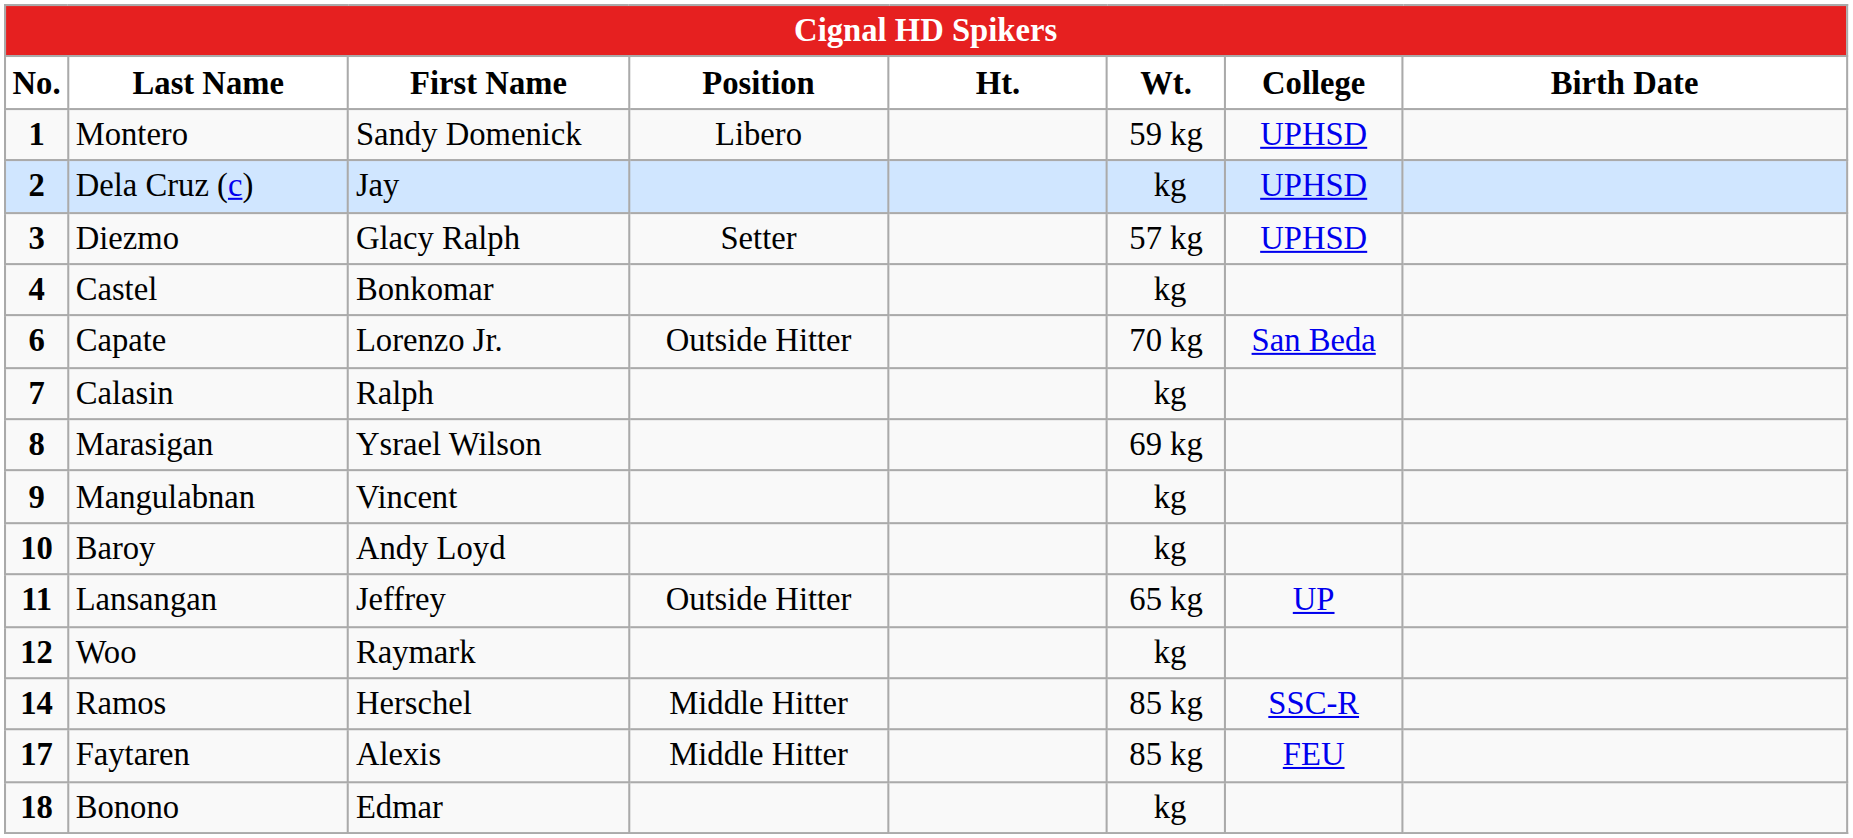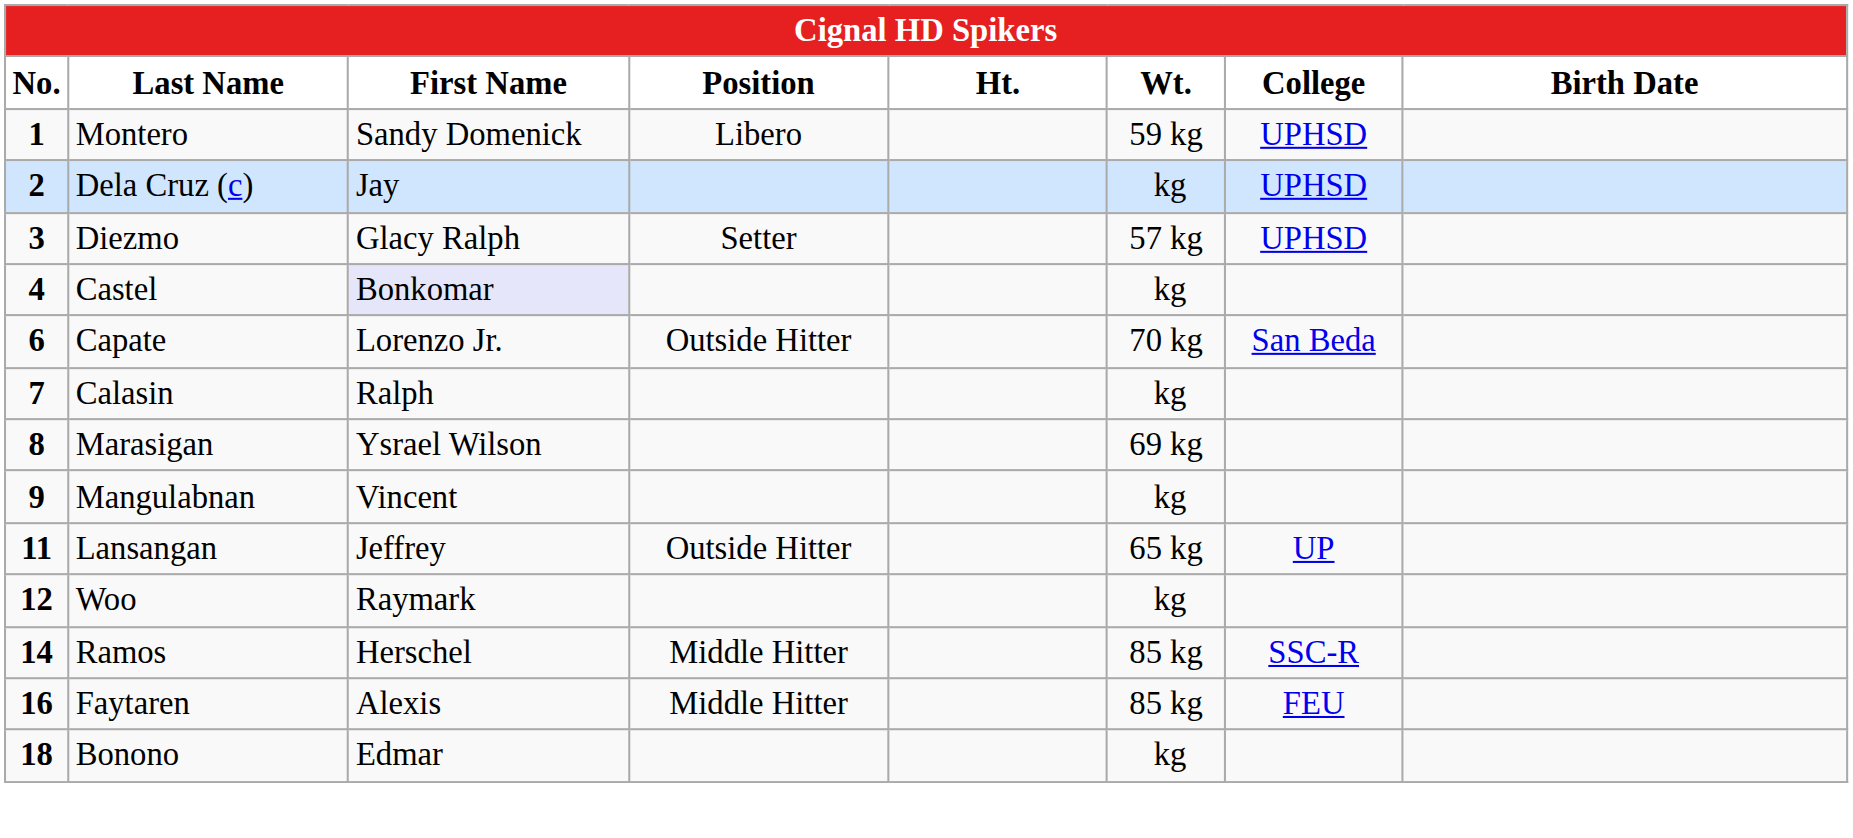Castel | First Name: no background -> lavender background
- row: 10 | Baroy | Andy Loyd | kg
Faytaren | No.: 17 -> 16
